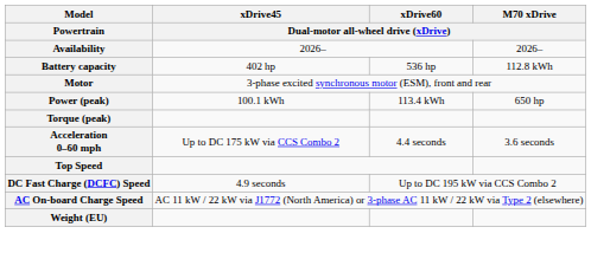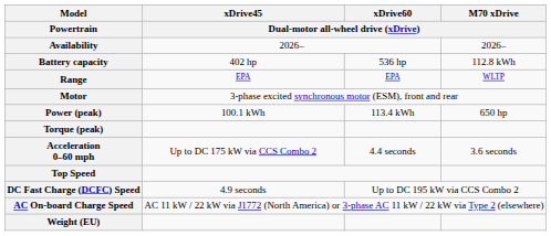+ row: Range | EPA | EPA | WLTP
